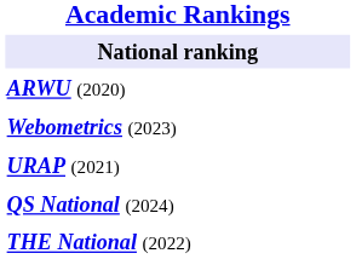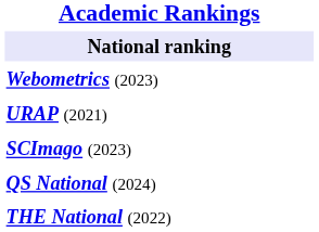- row: ARWU (2020)
+ row: SCImago (2023)
